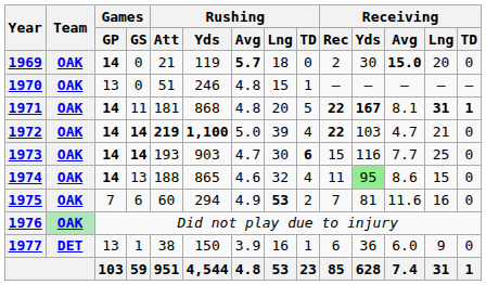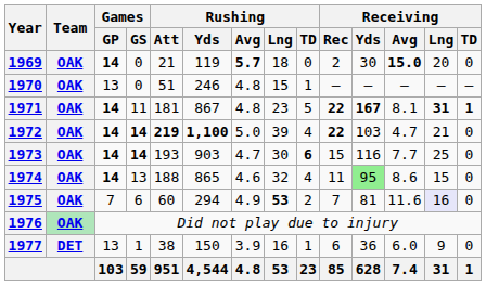1971 | Rushing / Yds: 868 -> 867
1971 | Rushing / Lng: 20 -> 23
1975 | Receiving / Lng: no background -> lavender background
